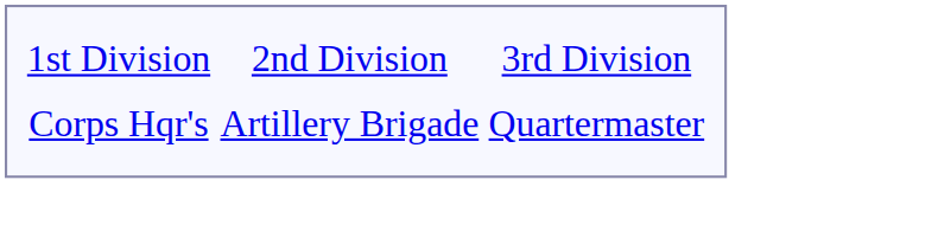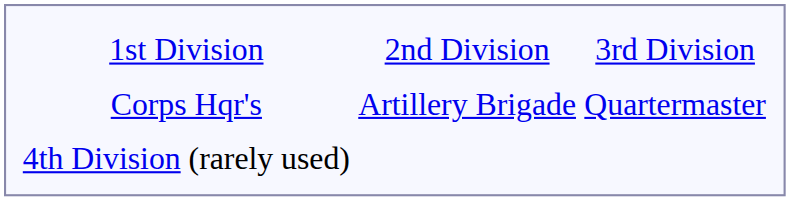+ row: 4th Division (rarely used)
